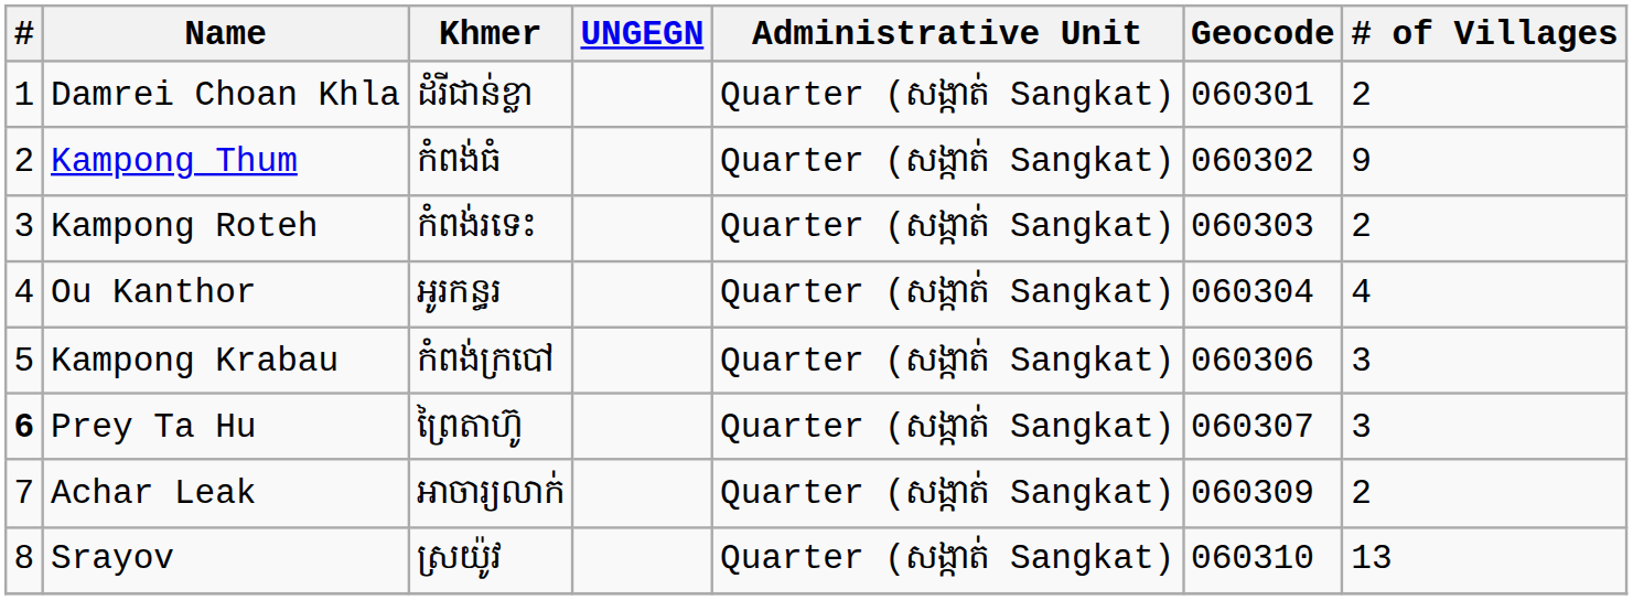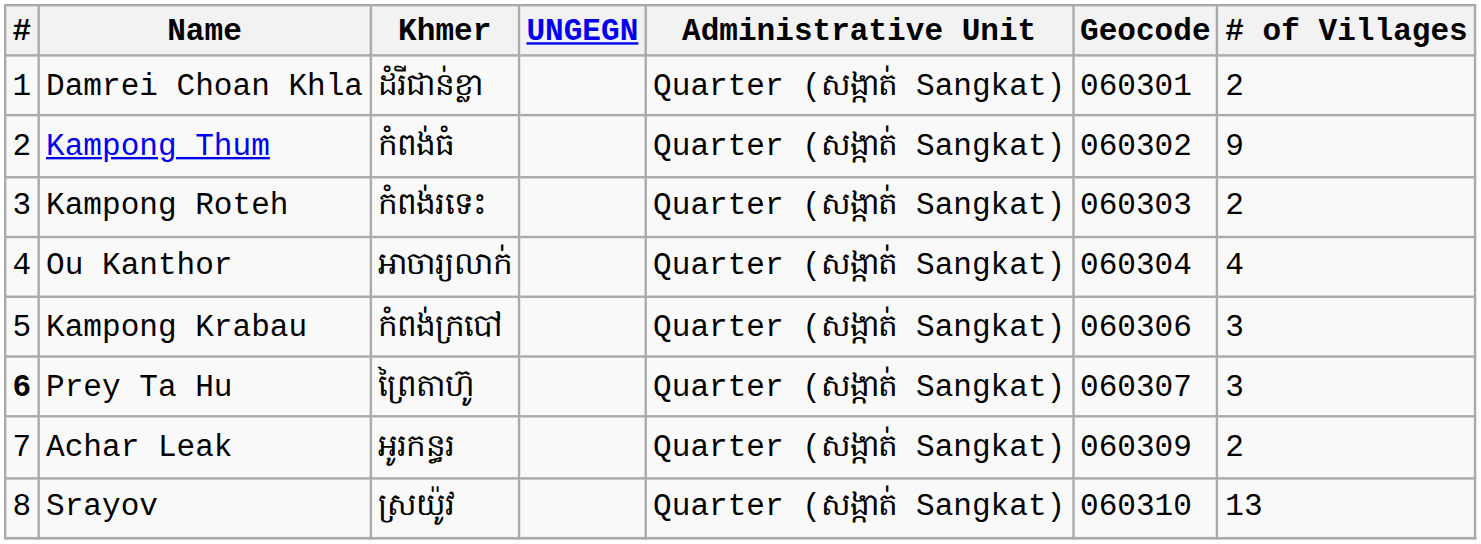Ou Kanthor | Khmer: អូរកន្ធរ -> អាចារ្យលាក់
Achar Leak | Khmer: អាចារ្យលាក់ -> អូរកន្ធរ
